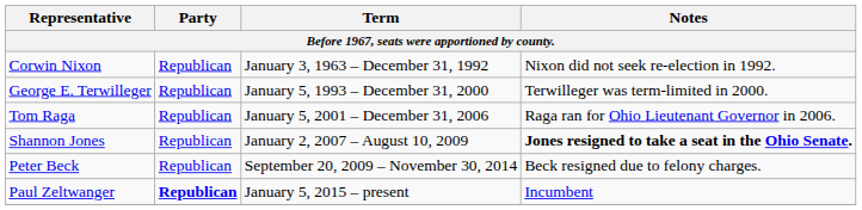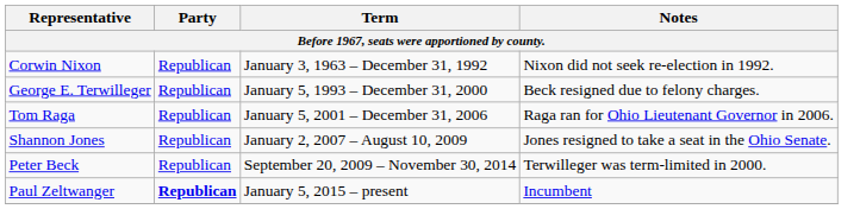George E. Terwilleger | Notes: Terwilleger was term-limited in 2000. -> Beck resigned due to felony charges.
Shannon Jones | Notes: bold -> normal
Peter Beck | Notes: Beck resigned due to felony charges. -> Terwilleger was term-limited in 2000.
